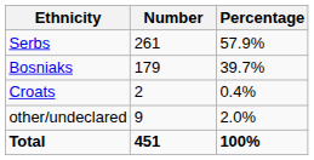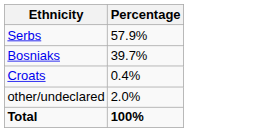- column: Number | 261 | 179 | 2 | 9 | 451
